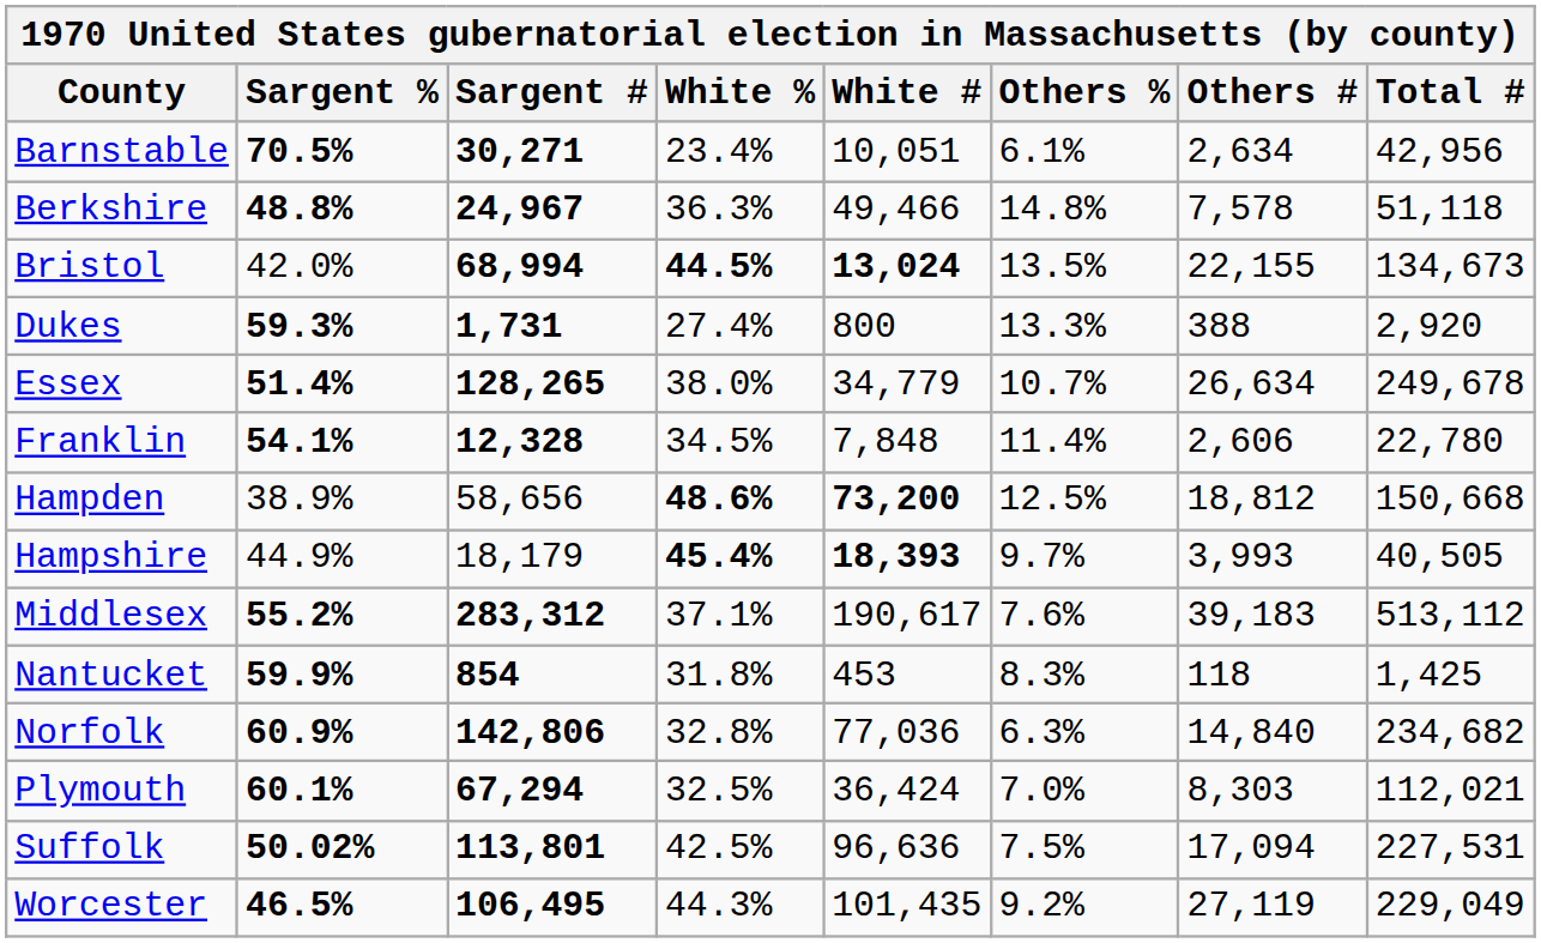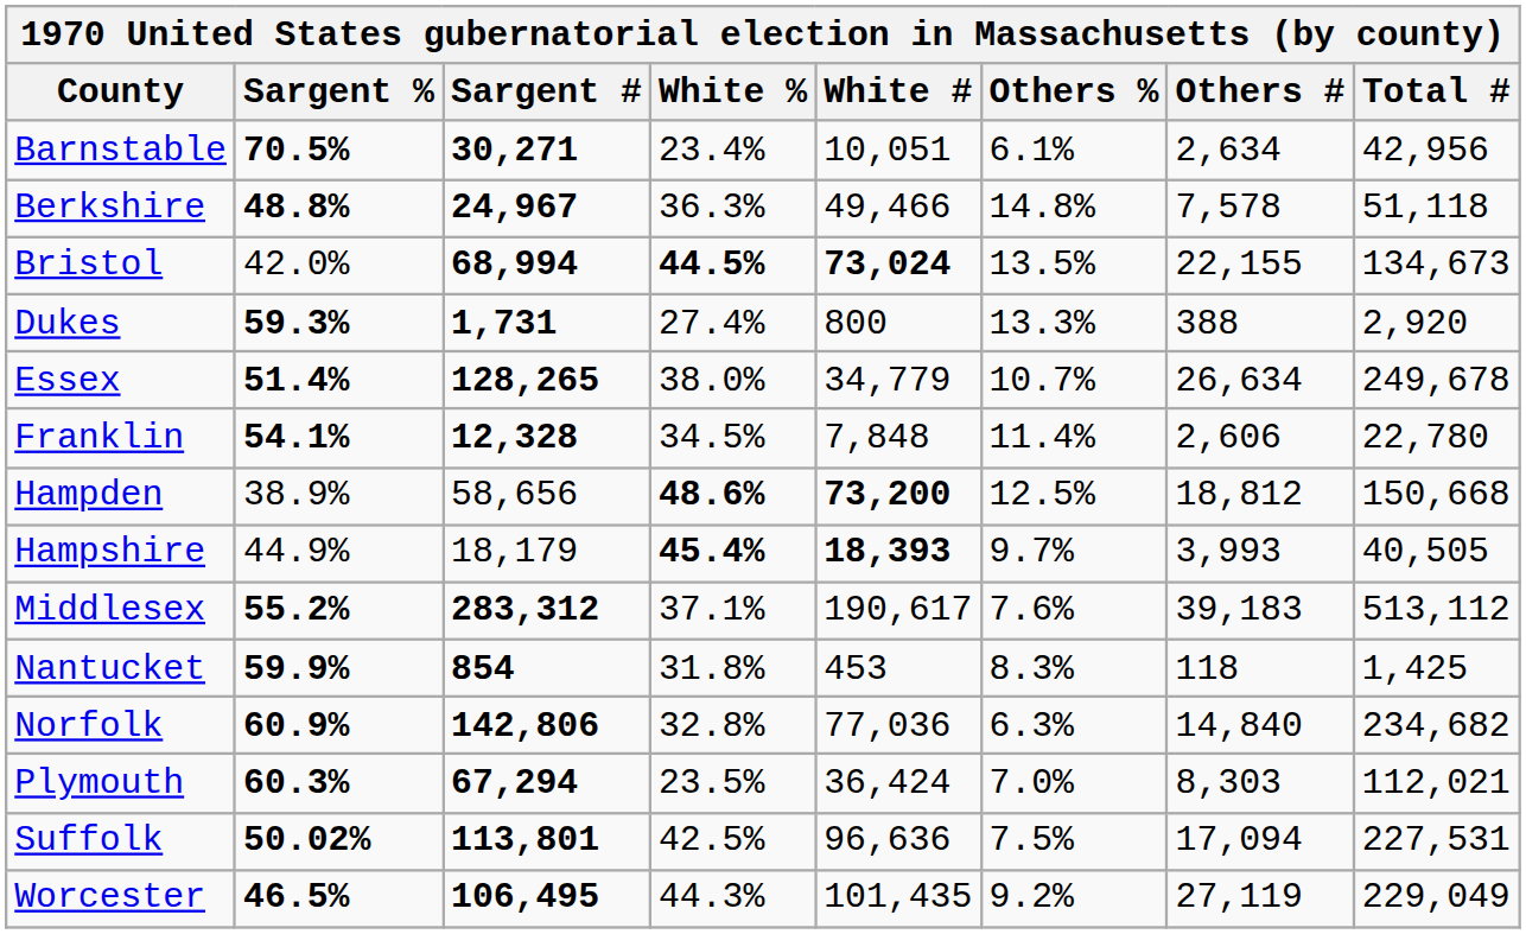Bristol | White #: 13,024 -> 73,024
Plymouth | Sargent %: 60.1% -> 60.3%
Plymouth | White %: 32.5% -> 23.5%
